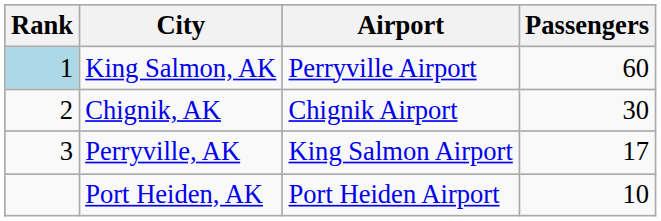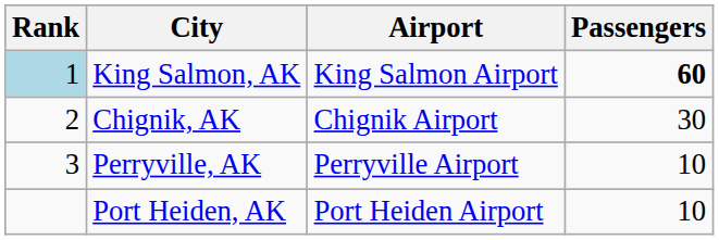King Salmon, AK | Airport: Perryville Airport -> King Salmon Airport
King Salmon, AK | Passengers: normal -> bold
Perryville, AK | Airport: King Salmon Airport -> Perryville Airport
Perryville, AK | Passengers: 17 -> 10
